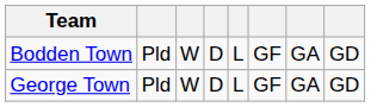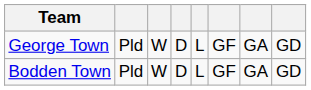rows swapped: Bodden Town <-> George Town
